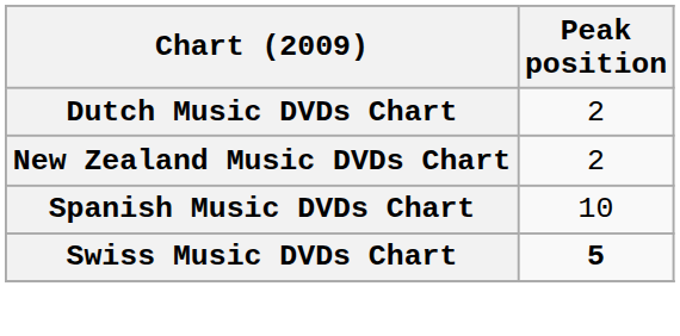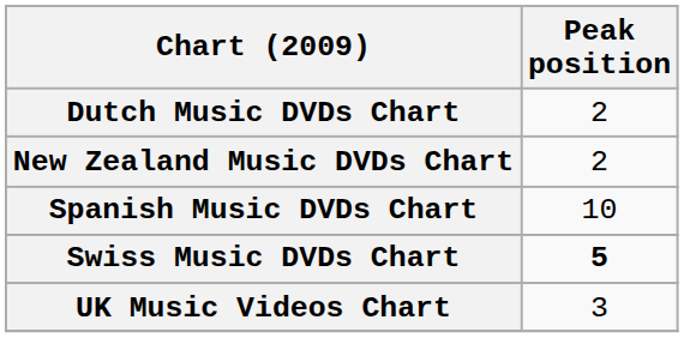+ row: UK Music Videos Chart | 3
